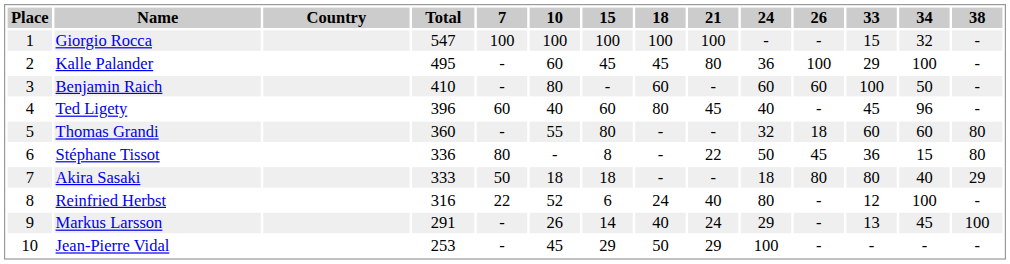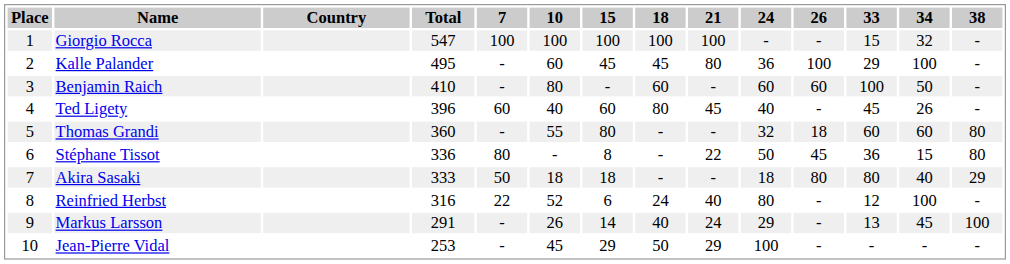Ted Ligety | 34: 96 -> 26
